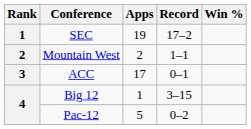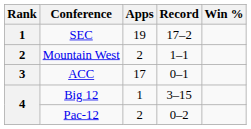Pac-12 | Apps: 5 -> 2
